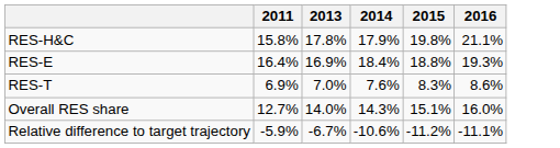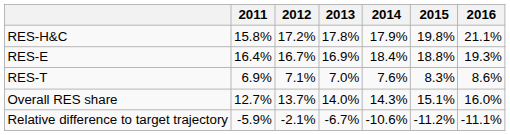+ column: 2012 | 17.2% | 16.7% | 7.1% | 13.7% | -2.1%
